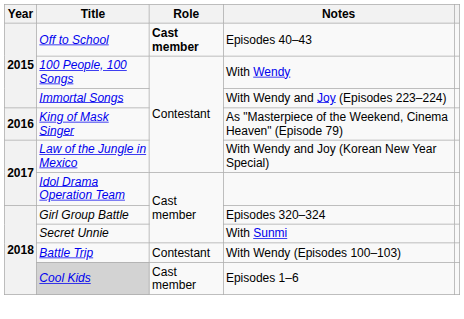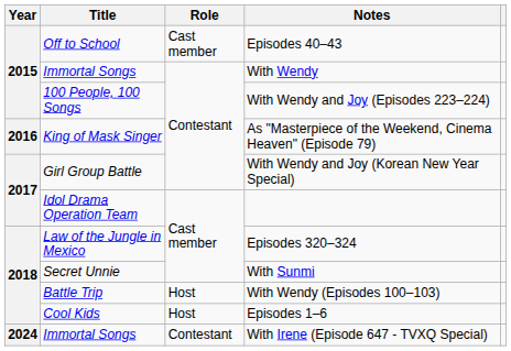Episodes 40–43 | Role: bold -> normal
With Wendy | Title: 100 People, 100 Songs -> Immortal Songs
With Wendy and Joy (Episodes 223–224) | Title: Immortal Songs -> 100 People, 100 Songs
With Wendy and Joy (Korean New Year Special) | Title: Law of the Jungle in Mexico -> Girl Group Battle
Episodes 320–324 | Title: Girl Group Battle -> Law of the Jungle in Mexico
With Wendy (Episodes 100–103) | Role: Contestant -> Host
Episodes 1–6 | Title: lightgrey background -> no background
Episodes 1–6 | Role: Cast member -> Host
+ row: 2024 | Immortal Songs | Contestant | With Irene (Episode 647 - TVXQ Special)
